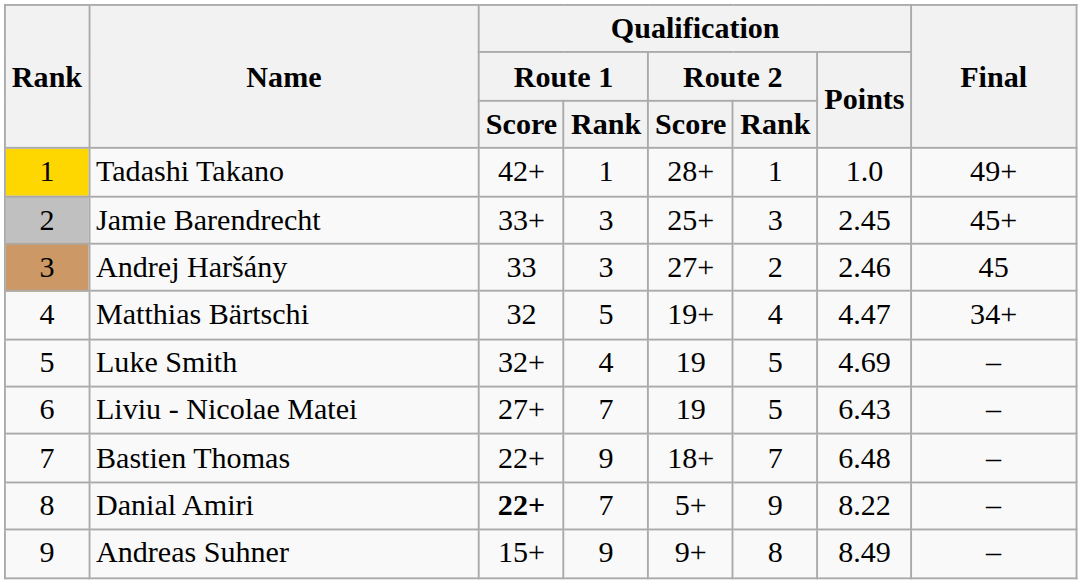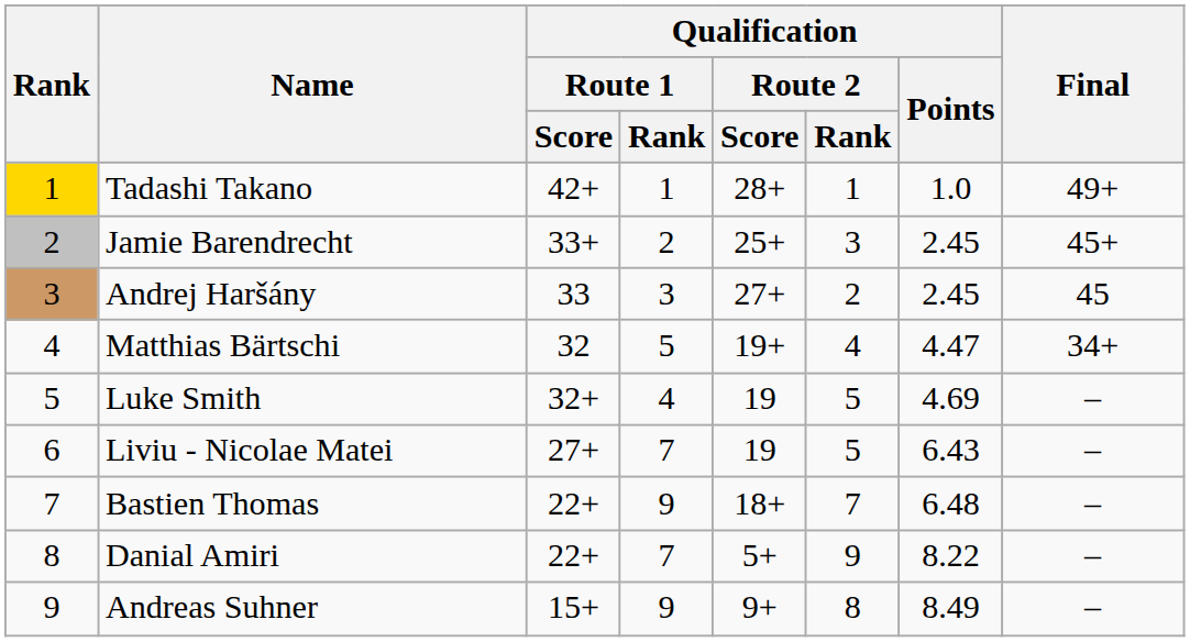Jamie Barendrecht | Qualification / Route 1 / Rank: 3 -> 2
Andrej Haršány | Qualification / Points: 2.46 -> 2.45
Danial Amiri | Qualification / Route 1 / Score: bold -> normal
